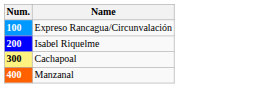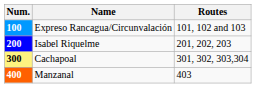+ column: Routes | 101, 102 and 103 | 201, 202, 203 | 301, 302, 303,304 | 403
